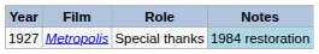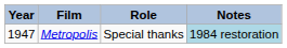Metropolis | Year: 1927 -> 1947
